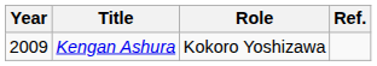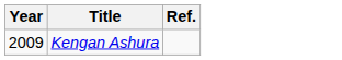- column: Role | Kokoro Yoshizawa
